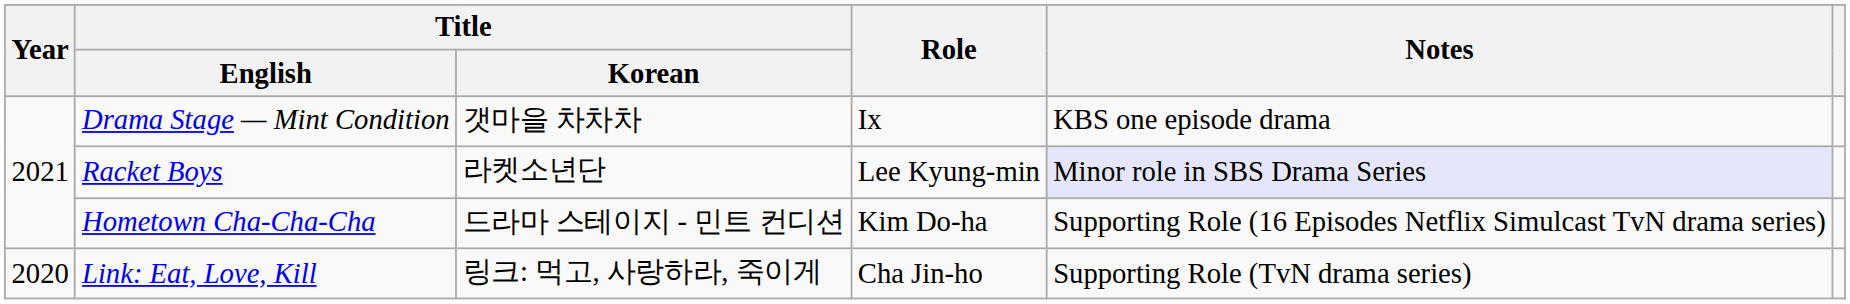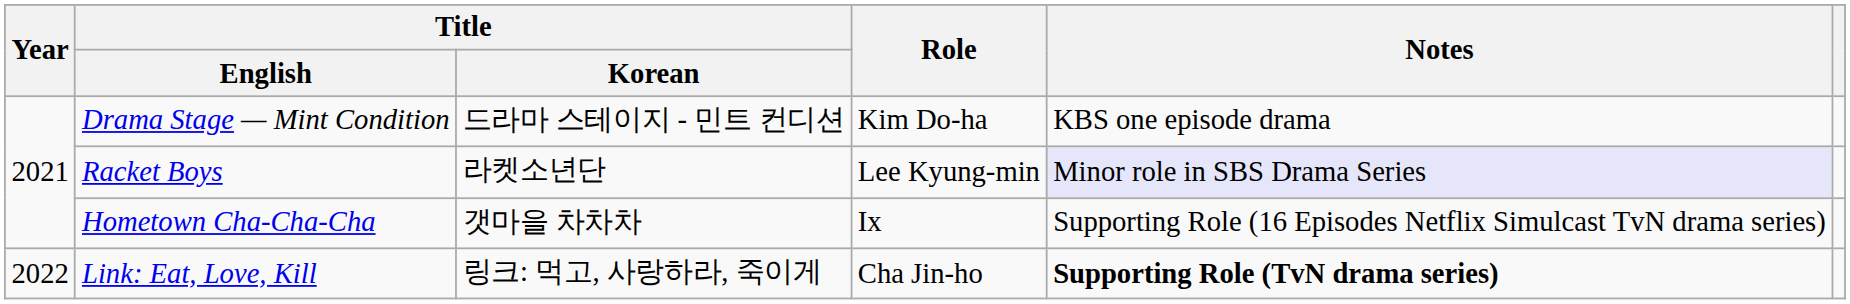Drama Stage — Mint Condition | Title / Korean: 갯마을 차차차 -> 드라마 스테이지 - 민트 컨디션
Drama Stage — Mint Condition | Role: Ix -> Kim Do-ha
Hometown Cha-Cha-Cha | Title / Korean: 드라마 스테이지 - 민트 컨디션 -> 갯마을 차차차
Hometown Cha-Cha-Cha | Role: Kim Do-ha -> Ix
Link: Eat, Love, Kill | Year: 2020 -> 2022
Link: Eat, Love, Kill | Notes: normal -> bold
